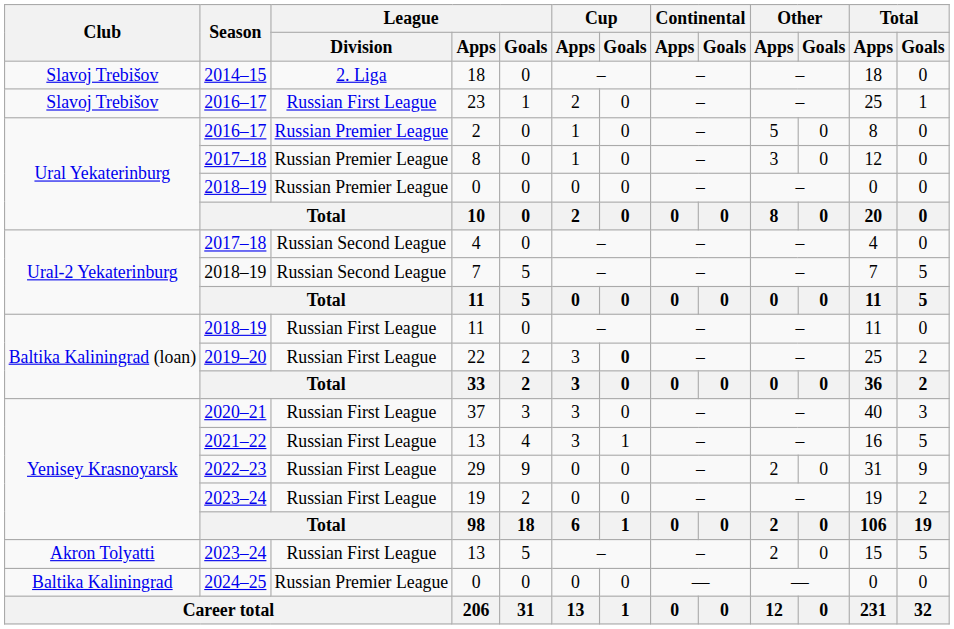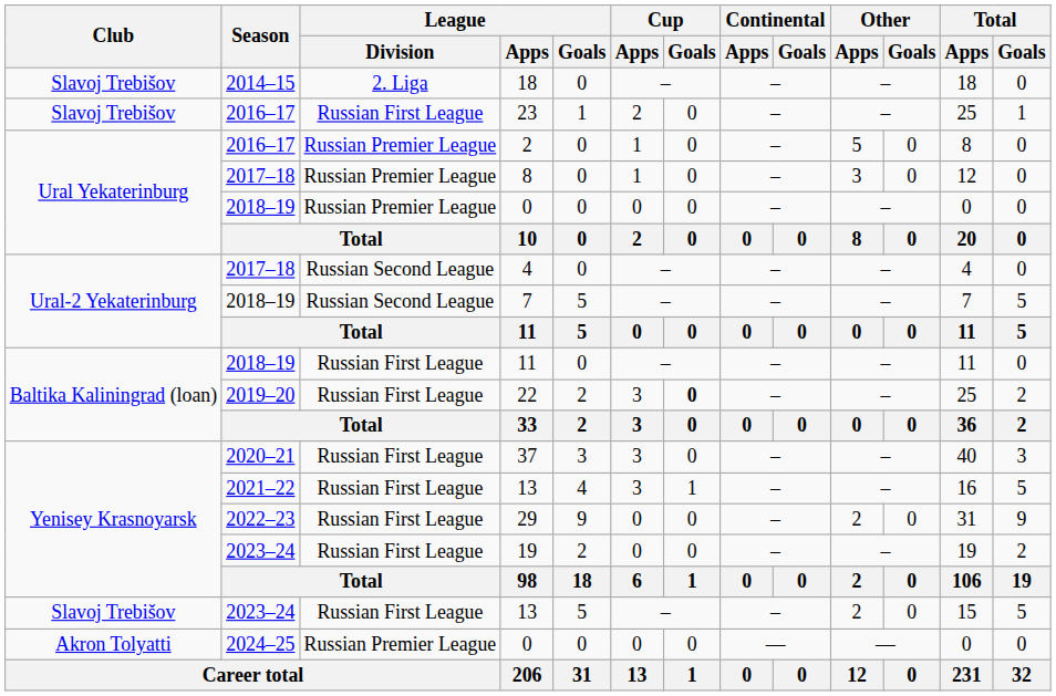2023–24 / 13 | Club: Akron Tolyatti -> Slavoj Trebišov
2024–25 / 0 | Club: Baltika Kaliningrad -> Akron Tolyatti
